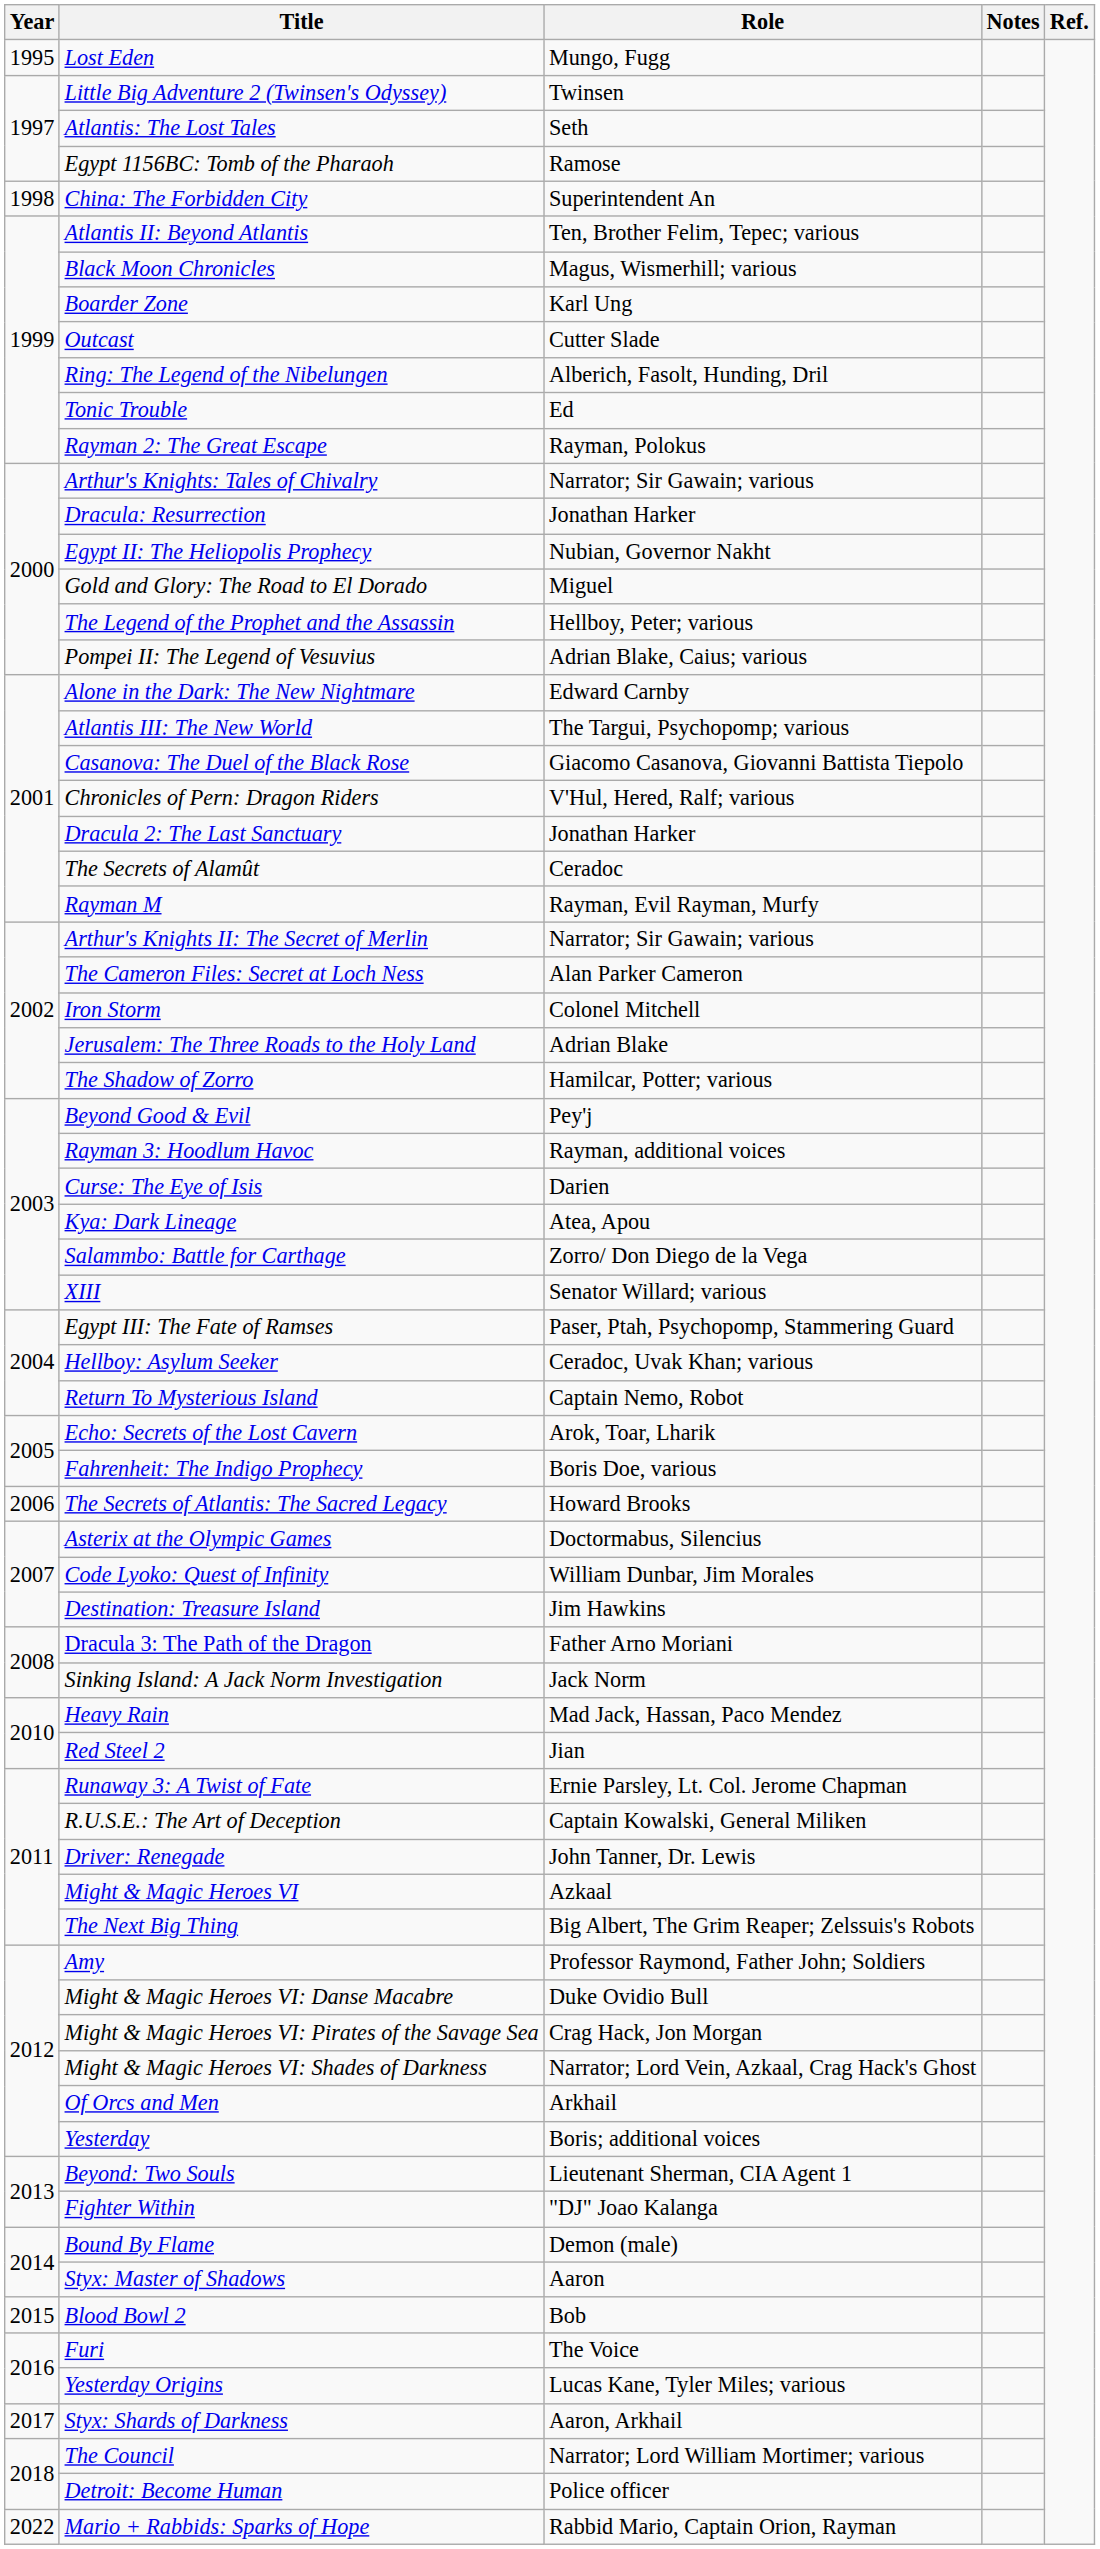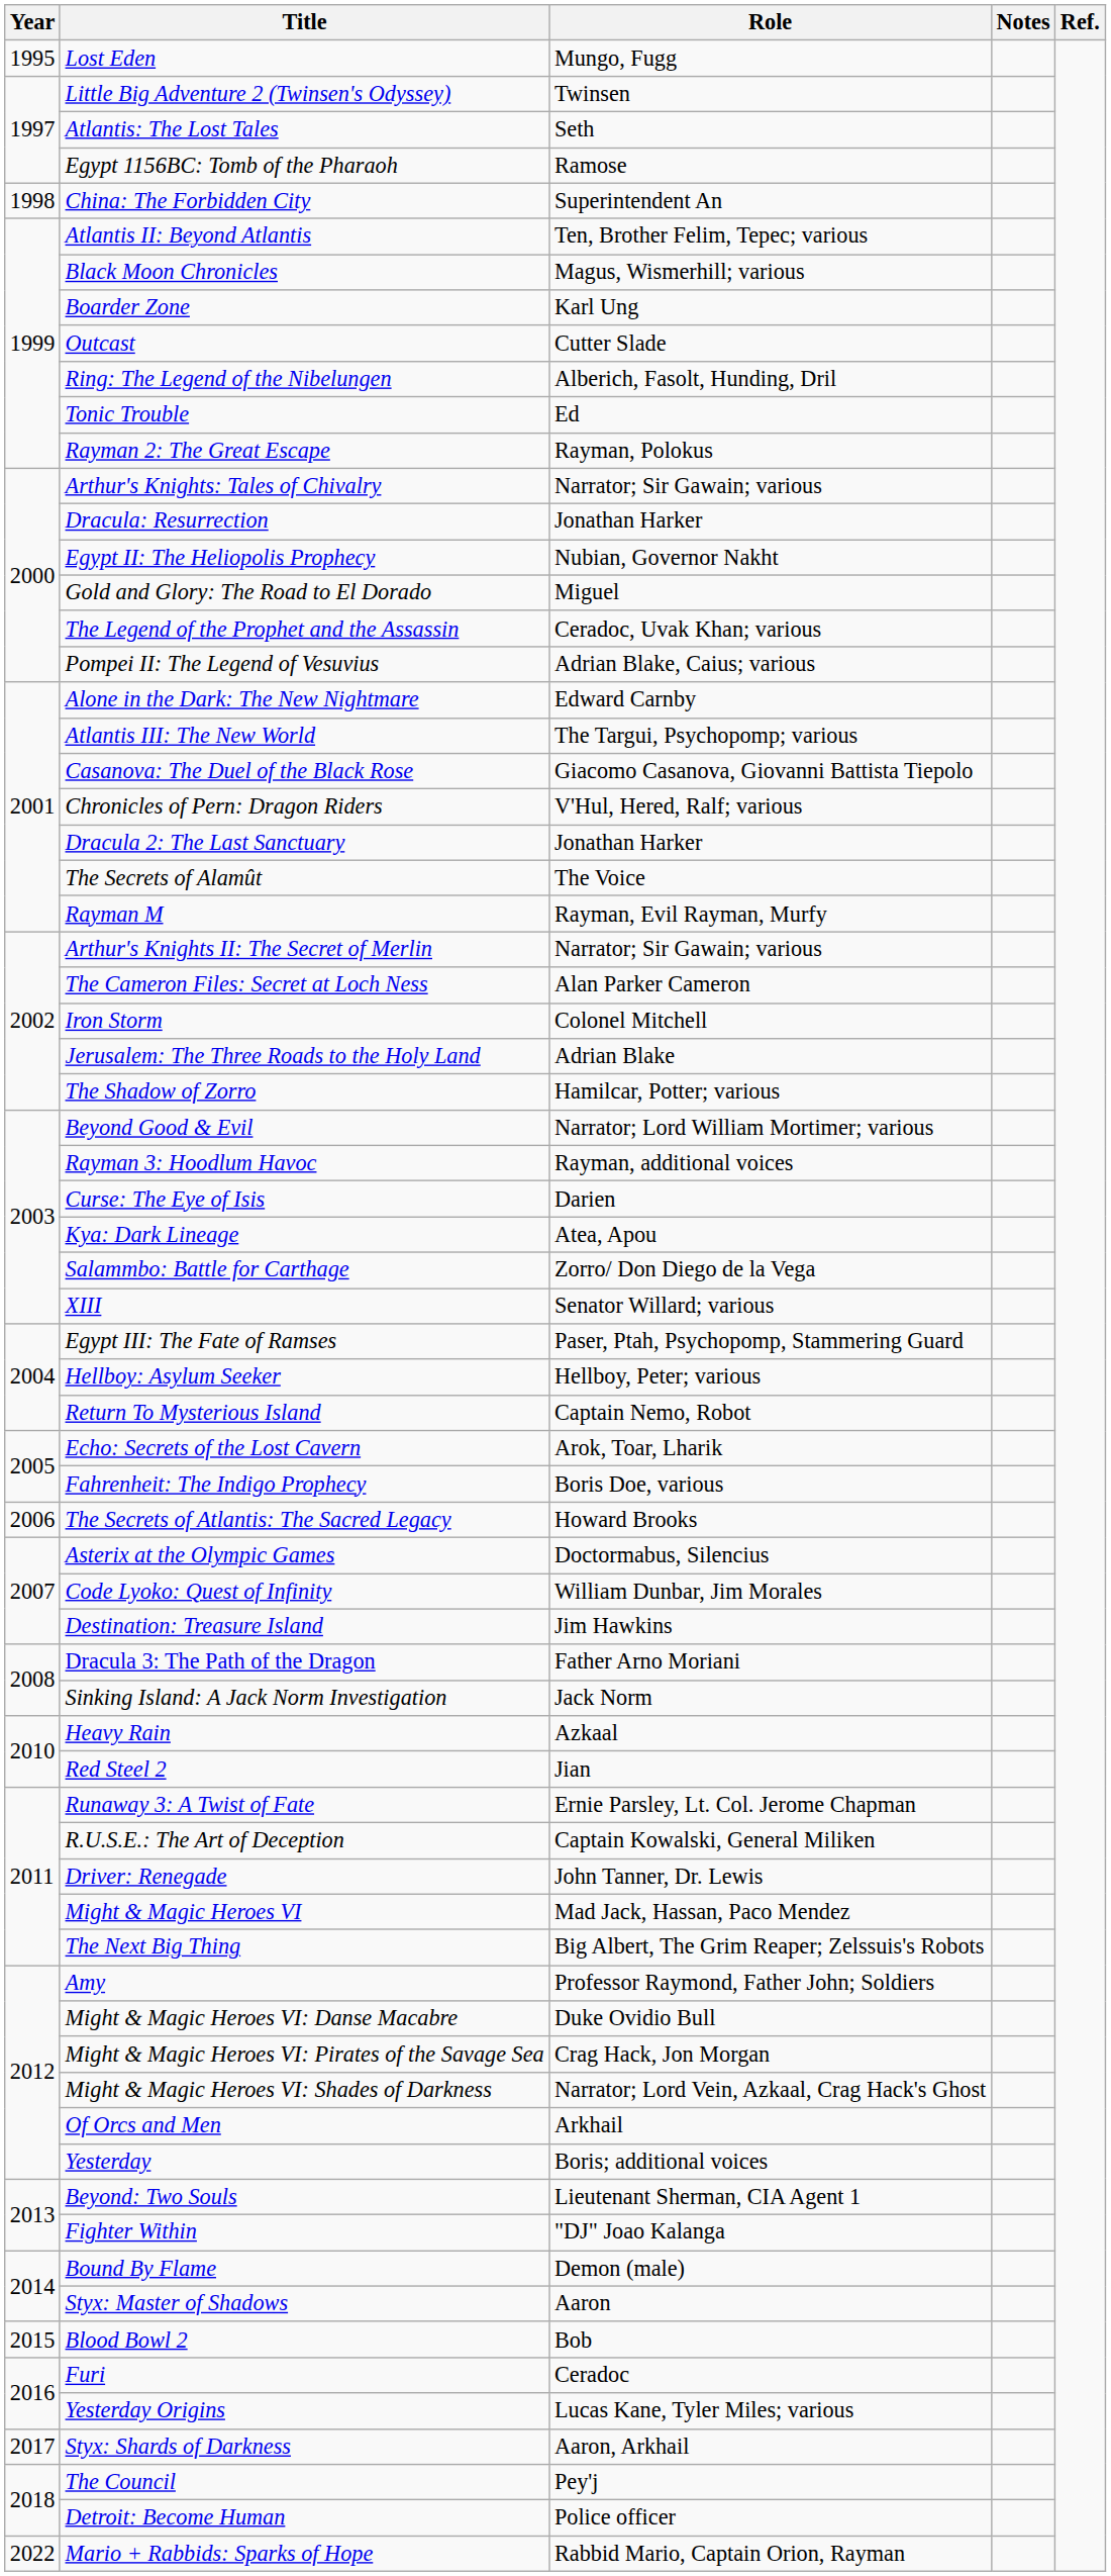The Legend of the Prophet and the Assassin | Role: Hellboy, Peter; various -> Ceradoc, Uvak Khan; various
The Secrets of Alamût | Role: Ceradoc -> The Voice
Beyond Good & Evil | Role: Pey'j -> Narrator; Lord William Mortimer; various
Hellboy: Asylum Seeker | Role: Ceradoc, Uvak Khan; various -> Hellboy, Peter; various
Heavy Rain | Role: Mad Jack, Hassan, Paco Mendez -> Azkaal
Might & Magic Heroes VI | Role: Azkaal -> Mad Jack, Hassan, Paco Mendez
Furi | Role: The Voice -> Ceradoc
The Council | Role: Narrator; Lord William Mortimer; various -> Pey'j
